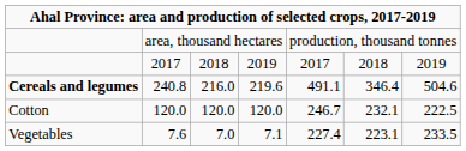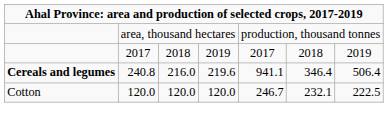240.8 | column 5: 491.1 -> 941.1
240.8 | column 7: 504.6 -> 506.4
- row: Vegetables | 7.6 | 7.0 | 7.1 | 227.4 | 223.1 | 233.5
